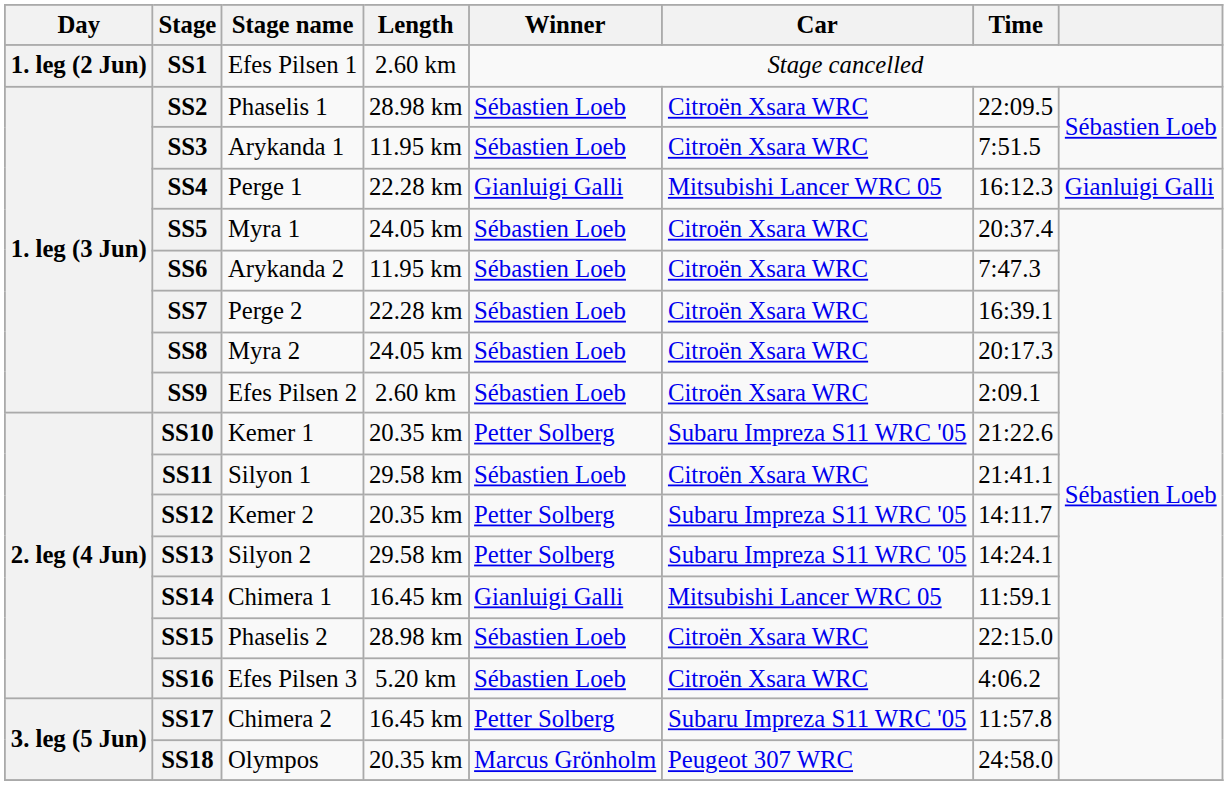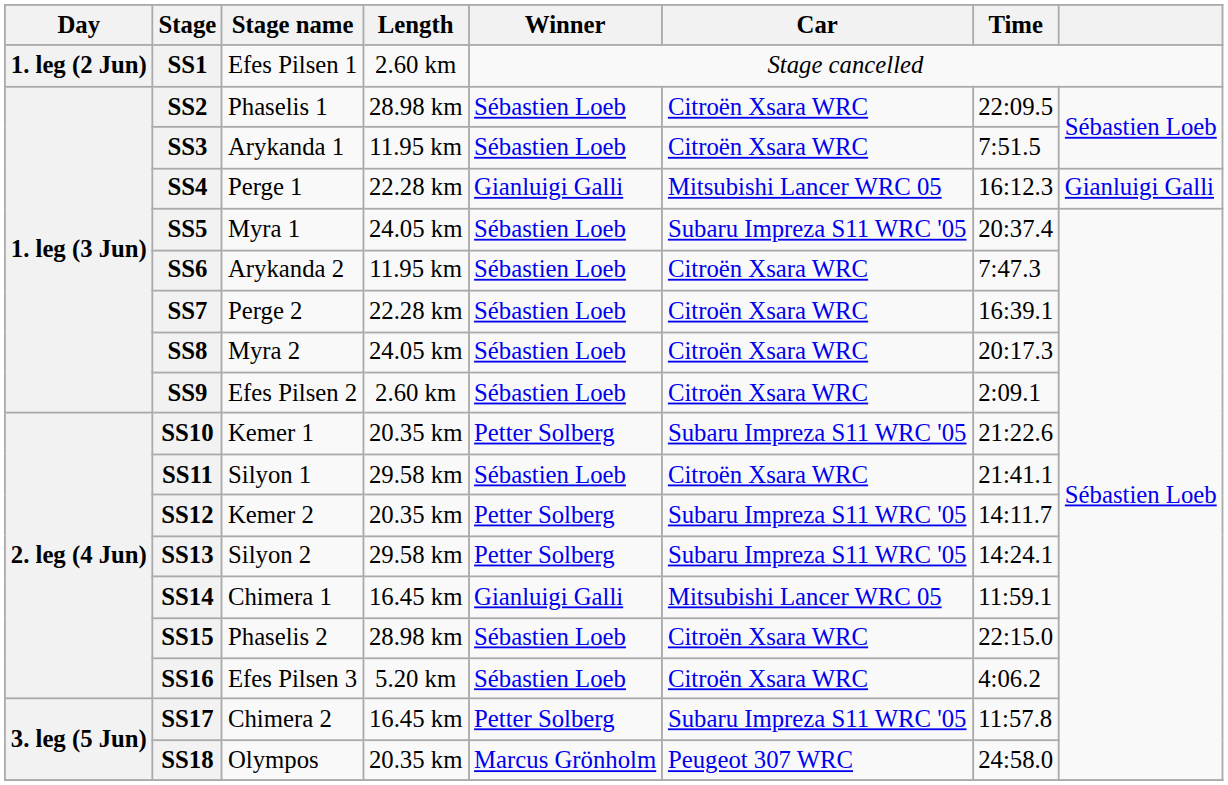SS5 | Car: Citroën Xsara WRC -> Subaru Impreza S11 WRC '05
